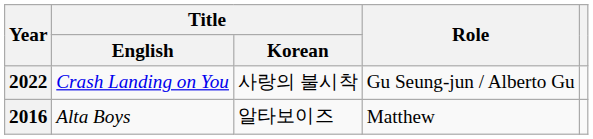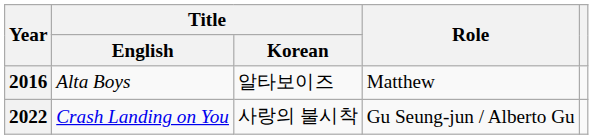rows swapped: 2016 <-> 2022
